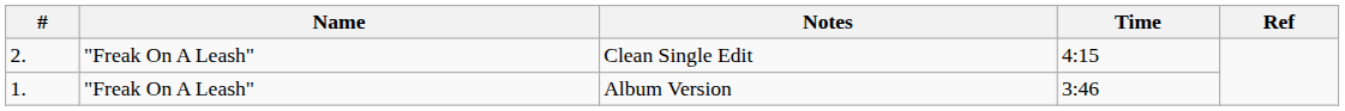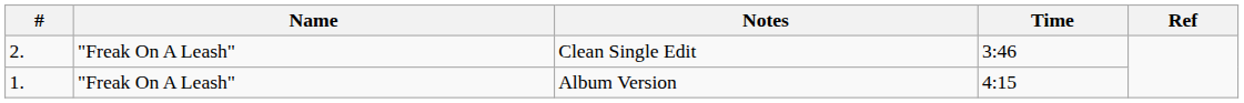Clean Single Edit | Time: 4:15 -> 3:46
Album Version | Time: 3:46 -> 4:15
